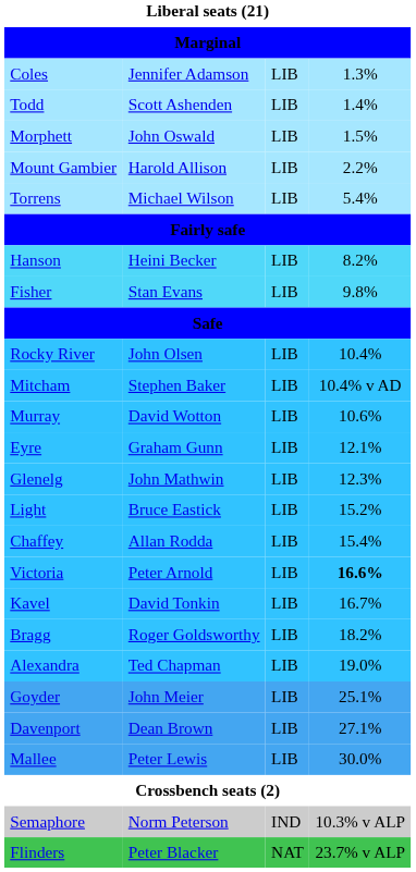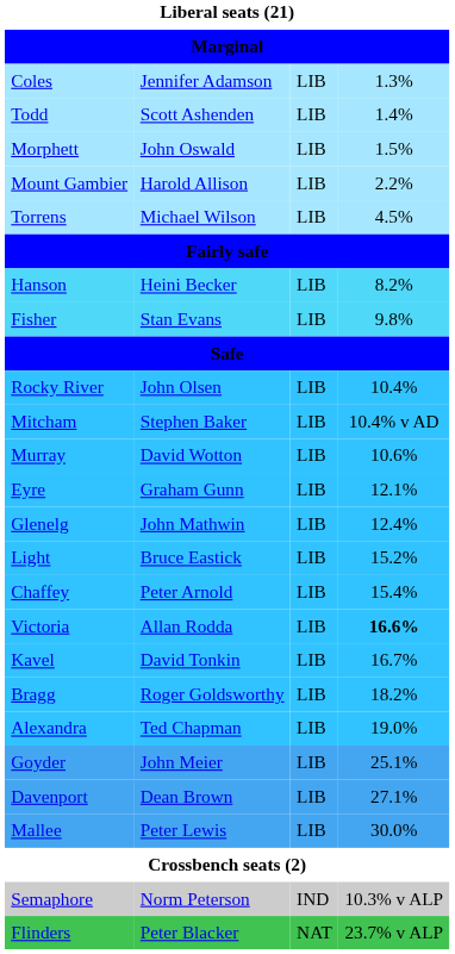Torrens | column 4: 5.4% -> 4.5%
Glenelg | column 4: 12.3% -> 12.4%
Chaffey | column 2: Allan Rodda -> Peter Arnold
Victoria | column 2: Peter Arnold -> Allan Rodda
